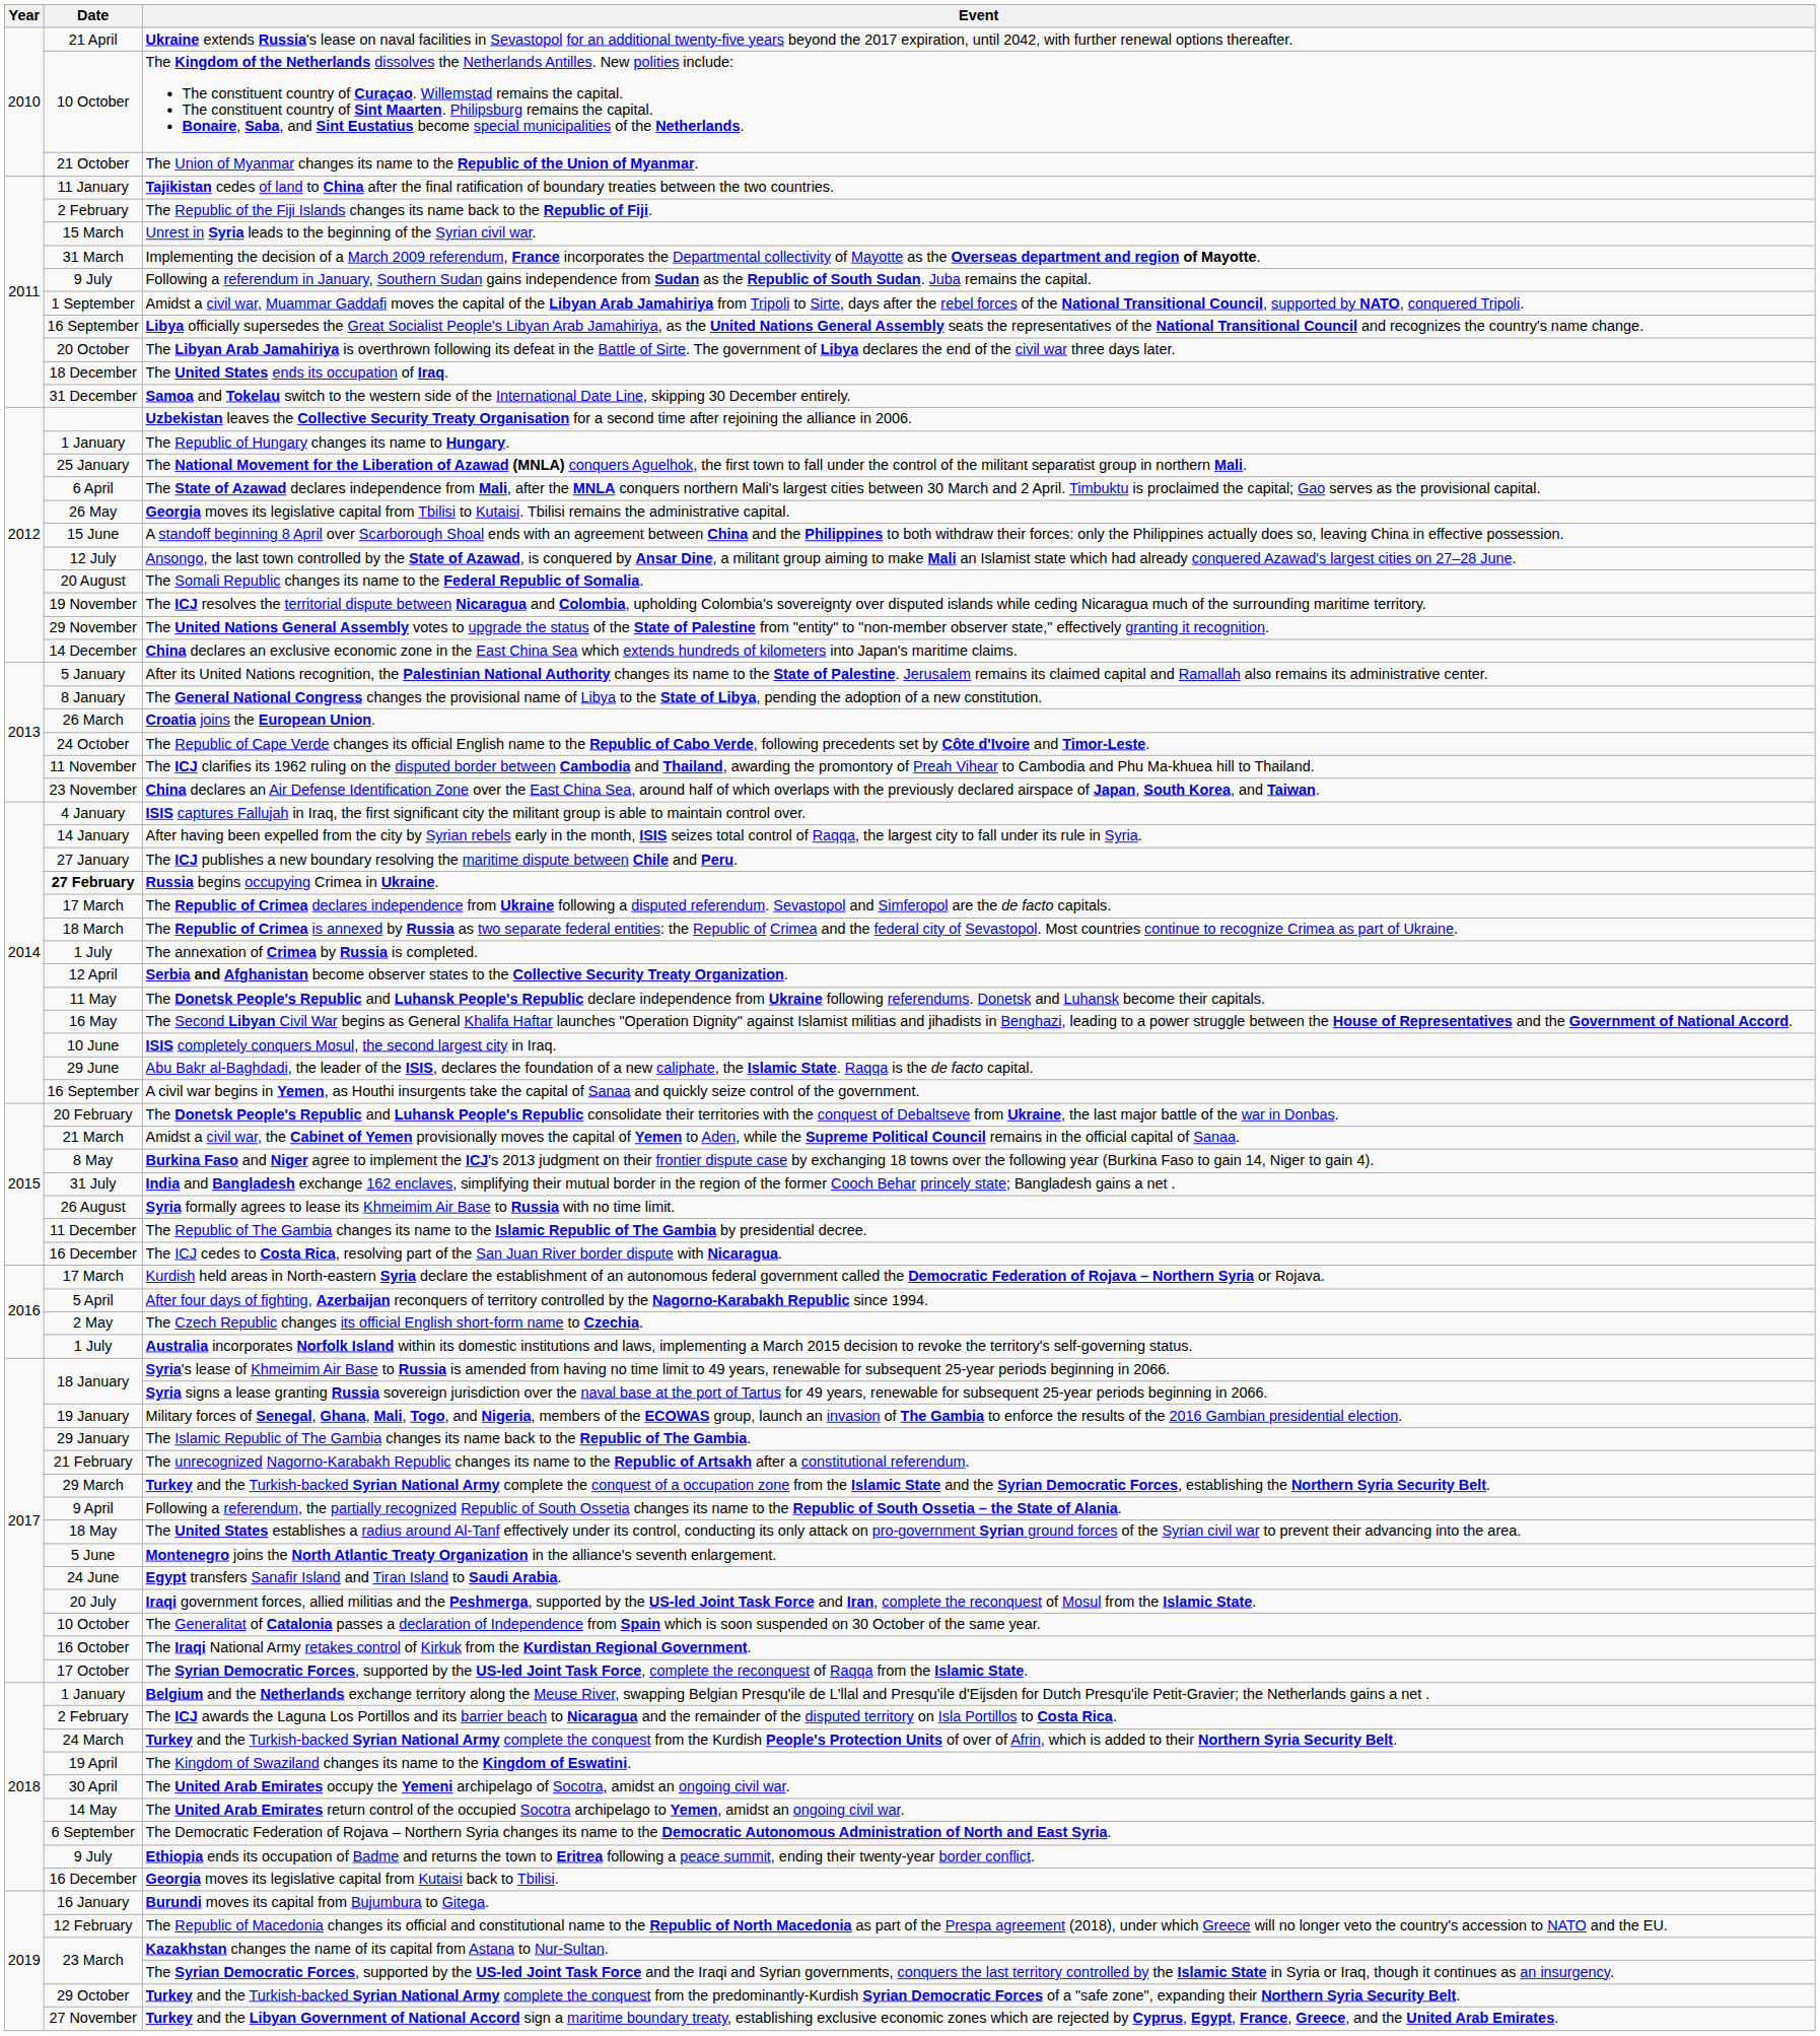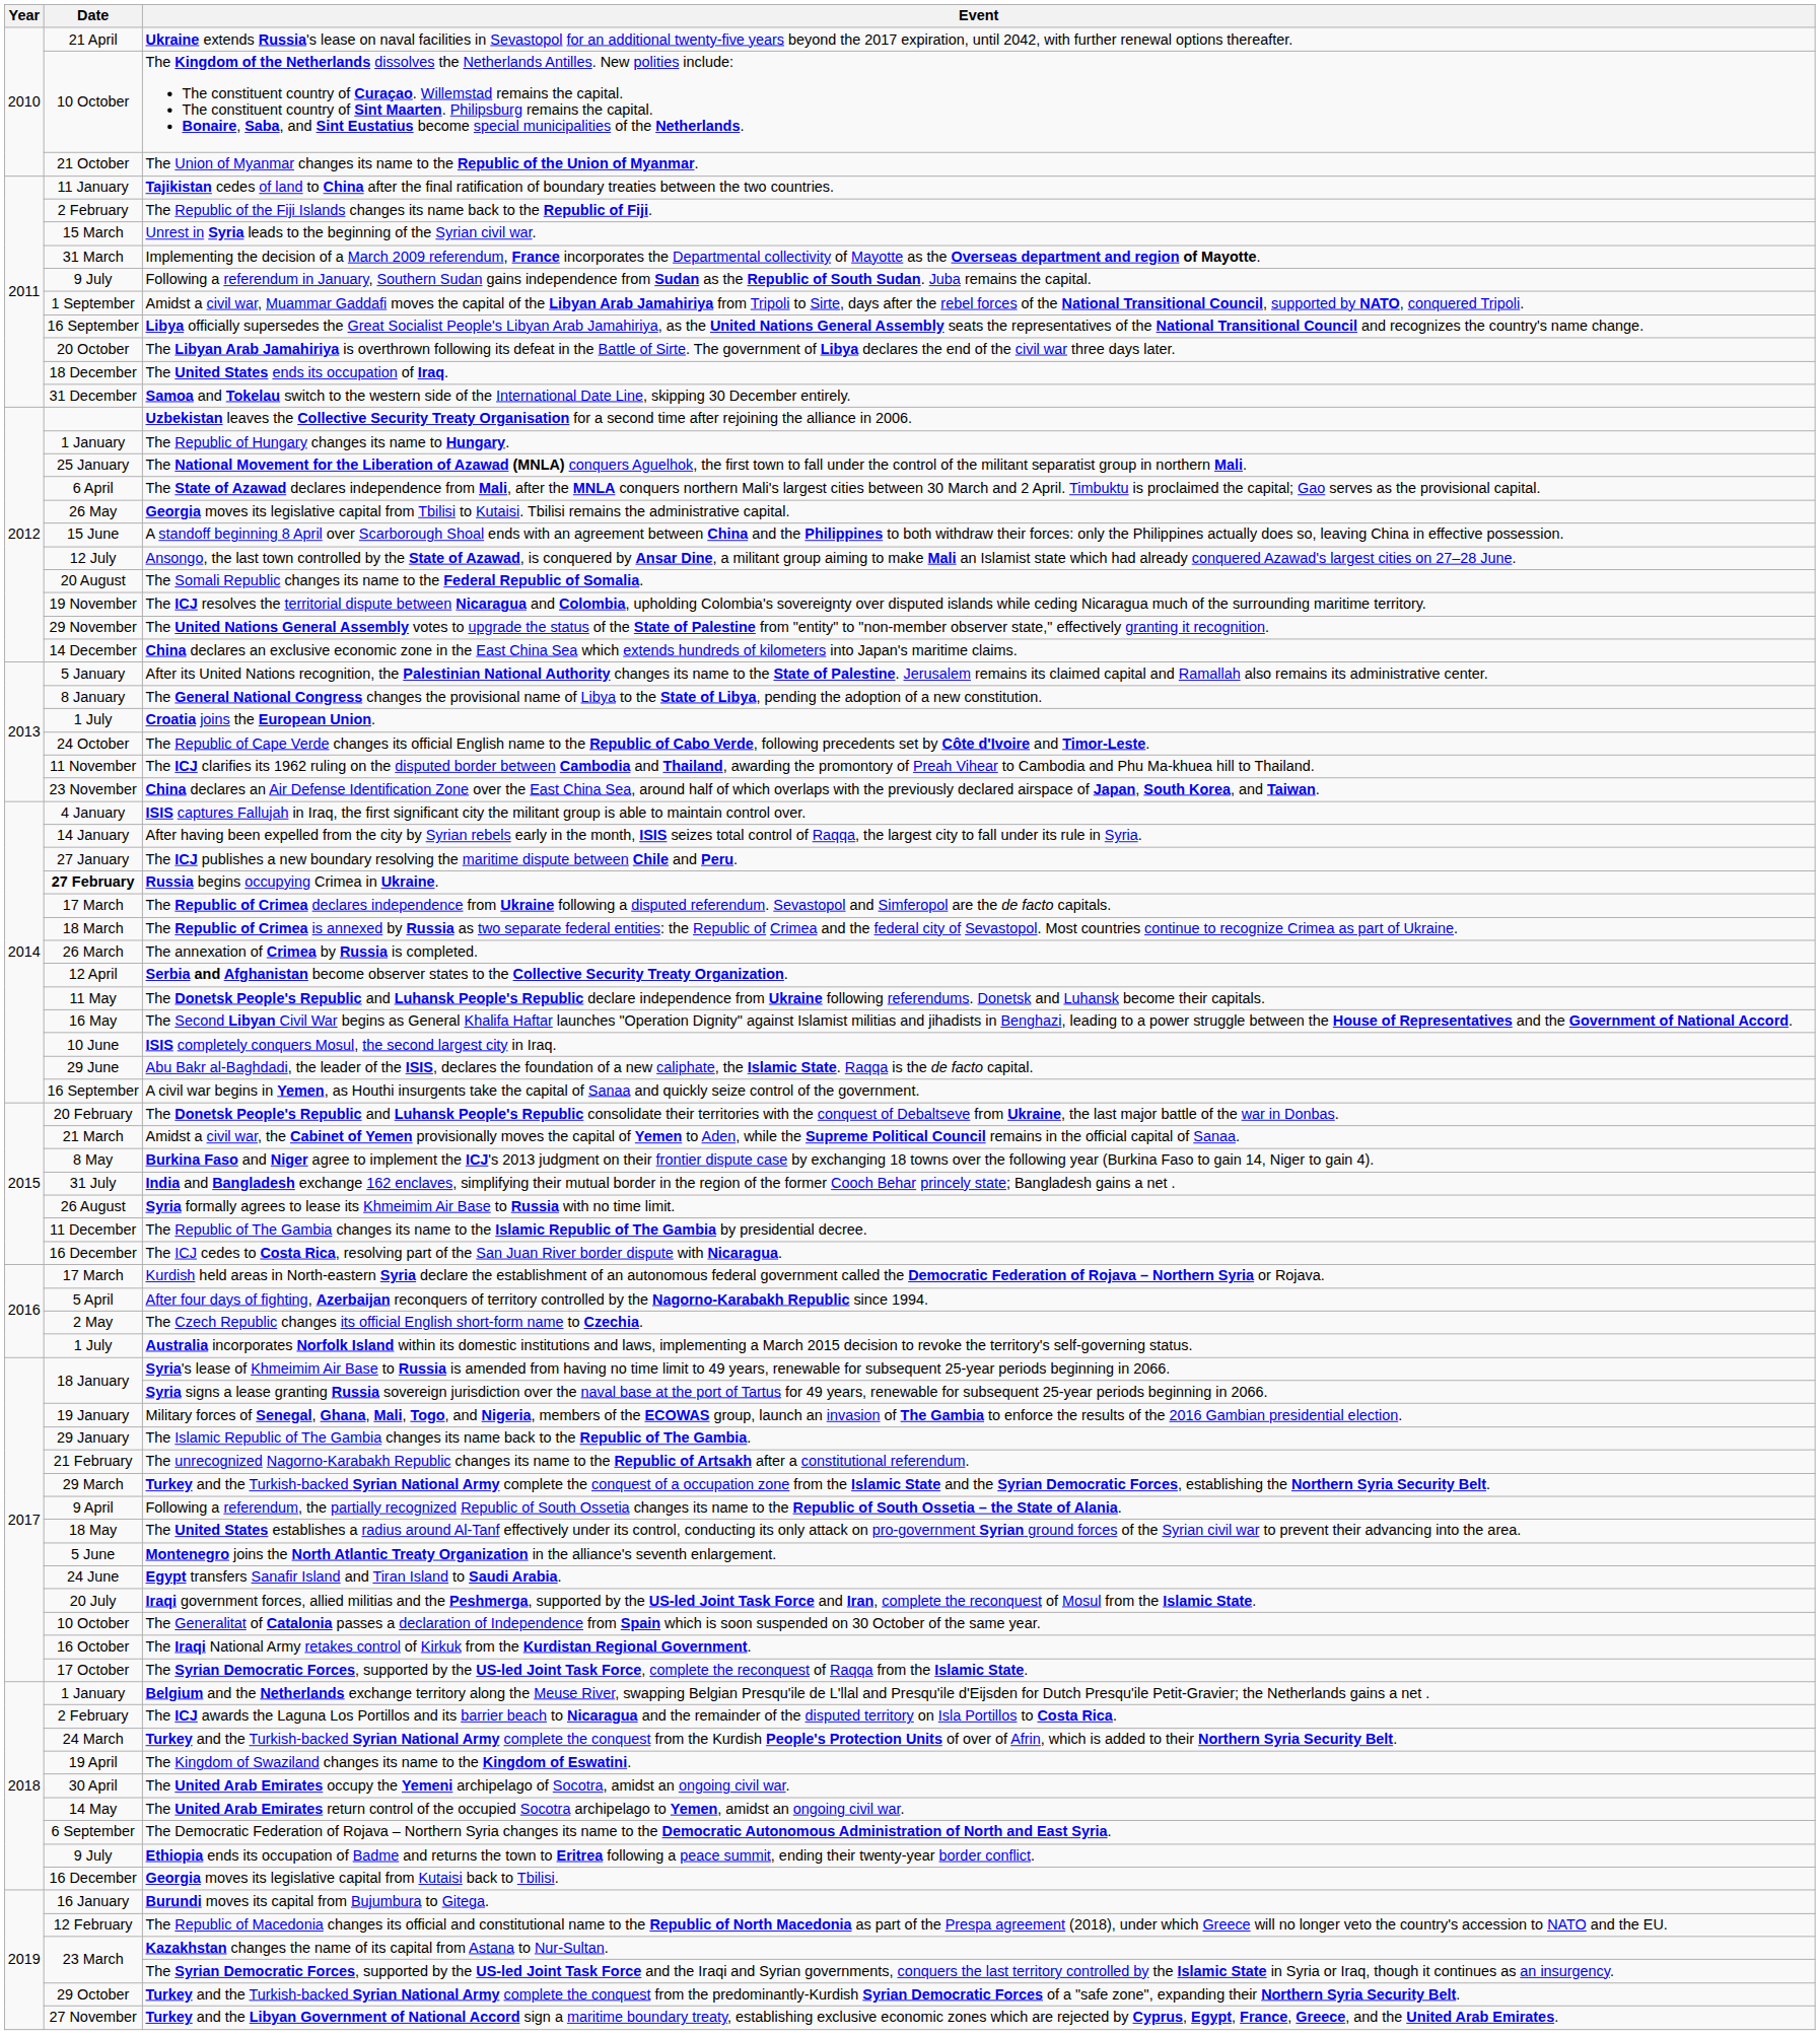Croatia joins the European Union. | Date: 26 March -> 1 July
The annexation of Crimea by Russia is completed. | Date: 1 July -> 26 March
